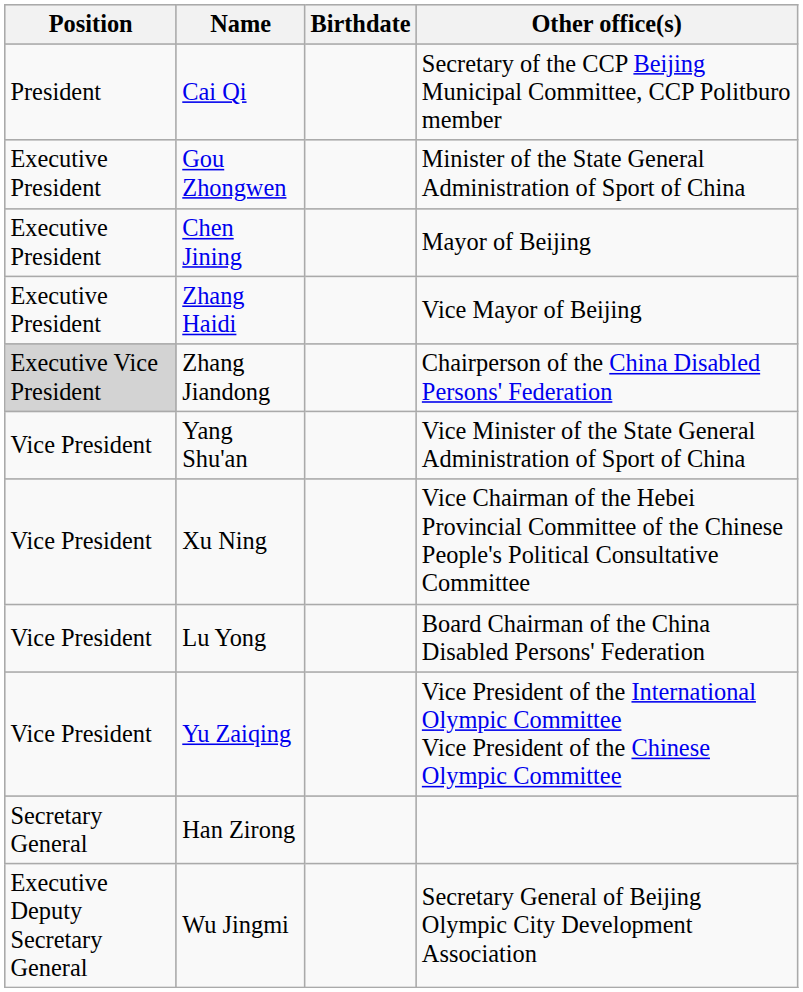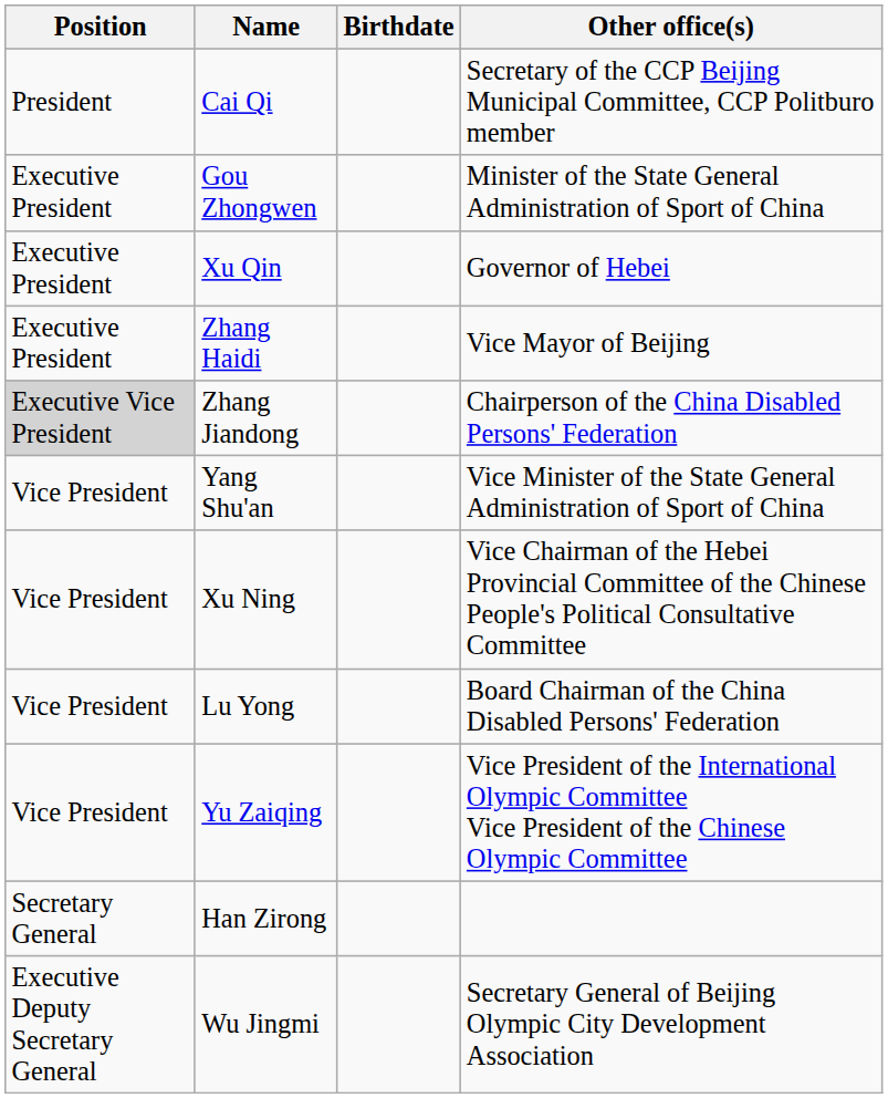- row: Executive President | Chen Jining | Mayor of Beijing
+ row: Executive President | Xu Qin | Governor of Hebei
